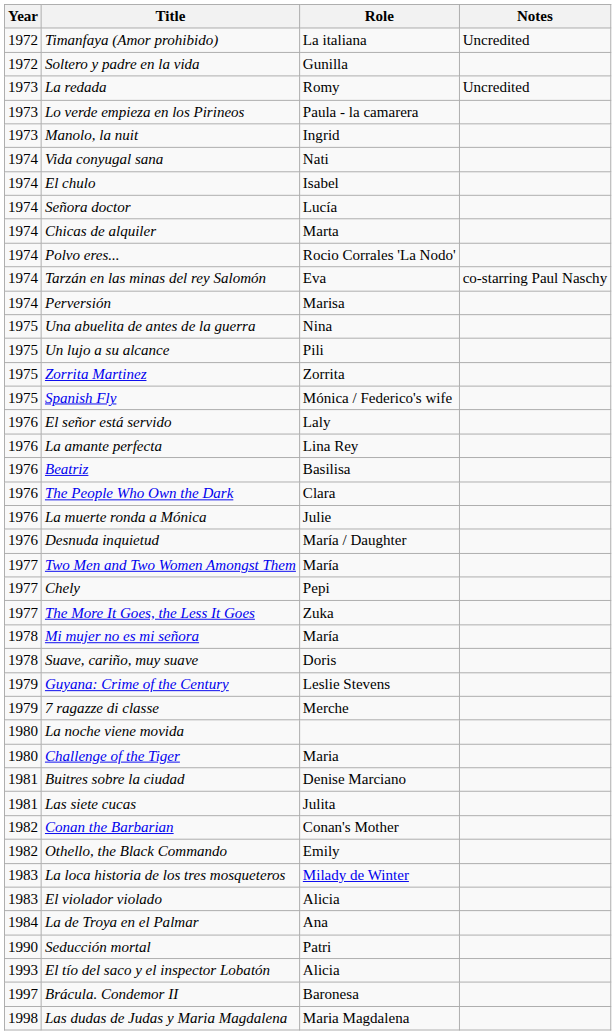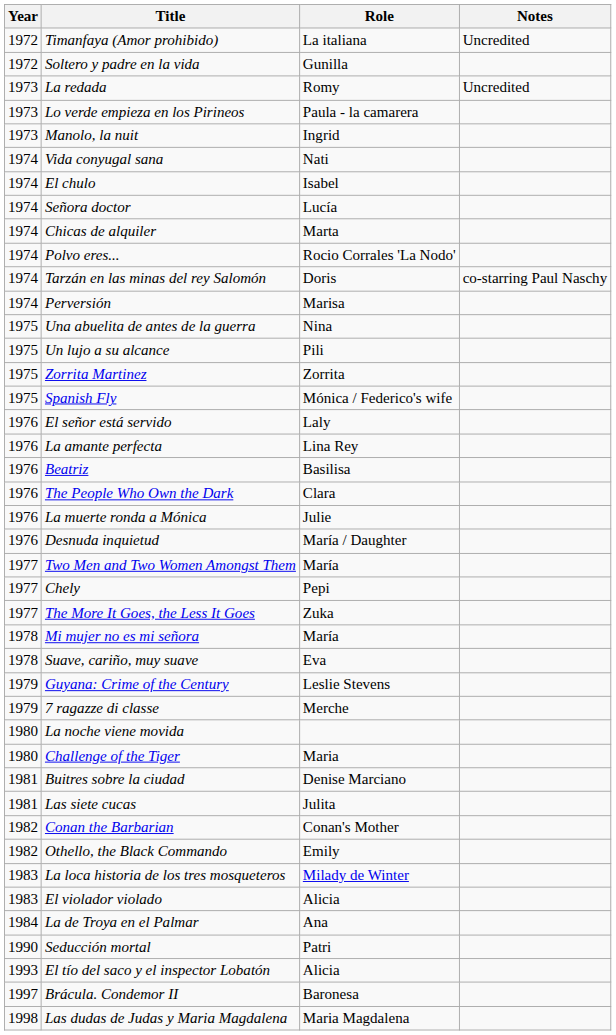Tarzán en las minas del rey Salomón | Role: Eva -> Doris
Suave, cariño, muy suave | Role: Doris -> Eva
